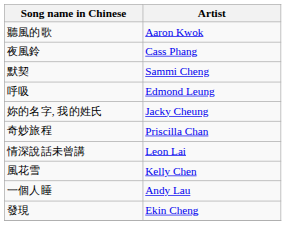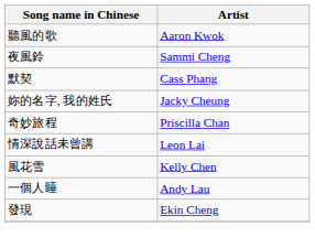夜風鈴 | Artist: Cass Phang -> Sammi Cheng
默契 | Artist: Sammi Cheng -> Cass Phang
- row: 呼吸 | Edmond Leung
